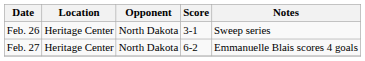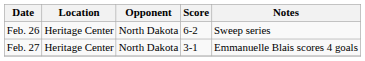Feb. 26 | Score: 3-1 -> 6-2
Feb. 27 | Score: 6-2 -> 3-1
